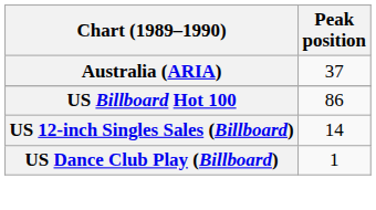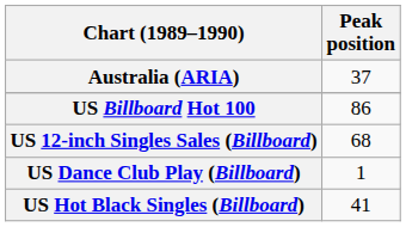US 12-inch Singles Sales (Billboard) | Peak position: 14 -> 68
+ row: US Hot Black Singles (Billboard) | 41
